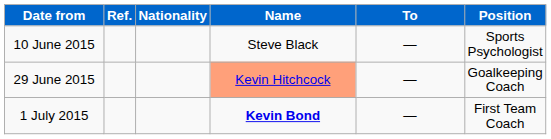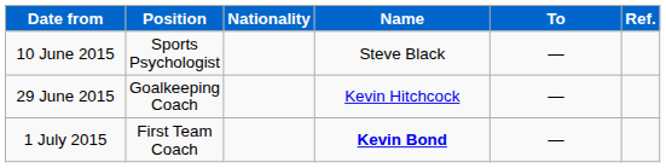columns swapped: Position <-> Ref.
29 June 2015 | Name: lightsalmon background -> no background
